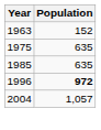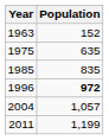1985 | Population: 635 -> 835
+ row: 2011 | 1,199
